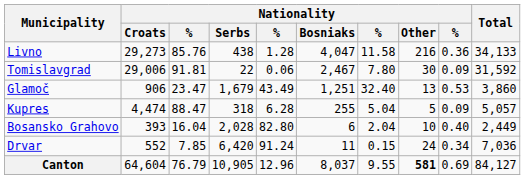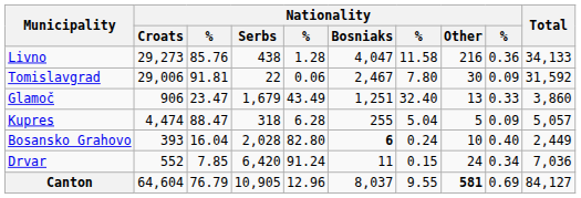Glamoč | column 9: 0.53 -> 0.33
Bosansko Grahovo | Nationality / Bosniaks: normal -> bold
Bosansko Grahovo | column 7: 2.04 -> 0.24
